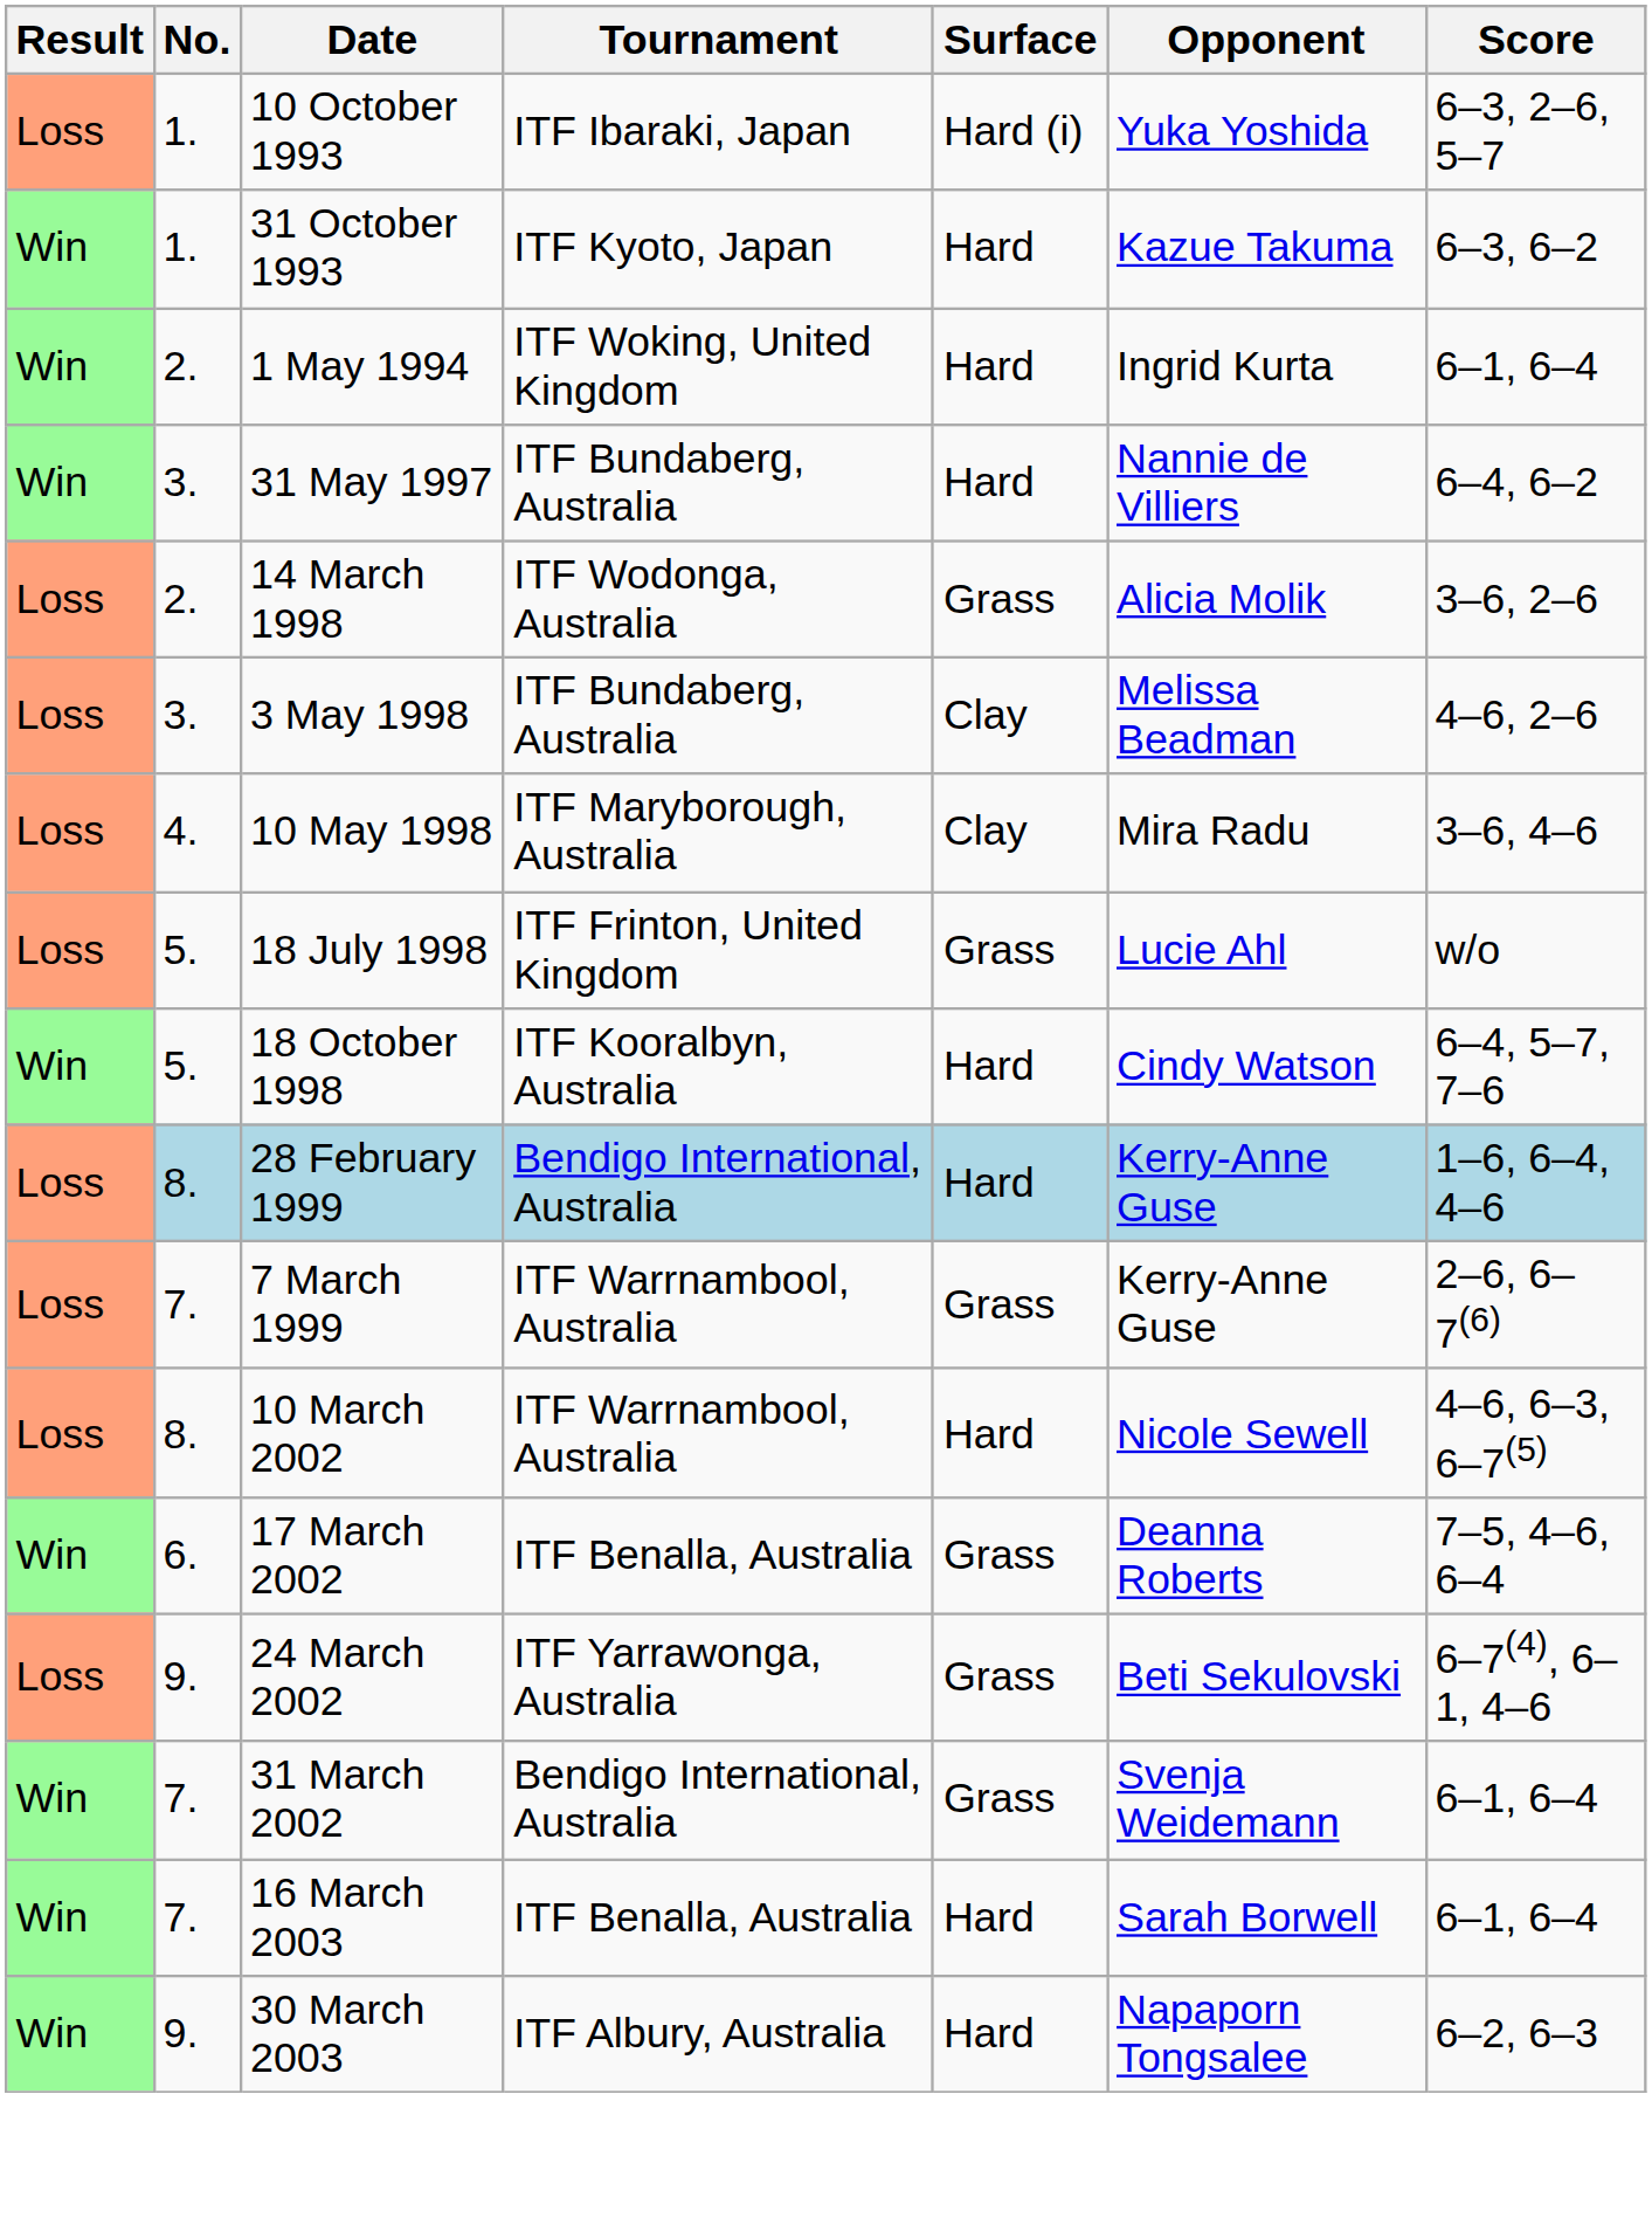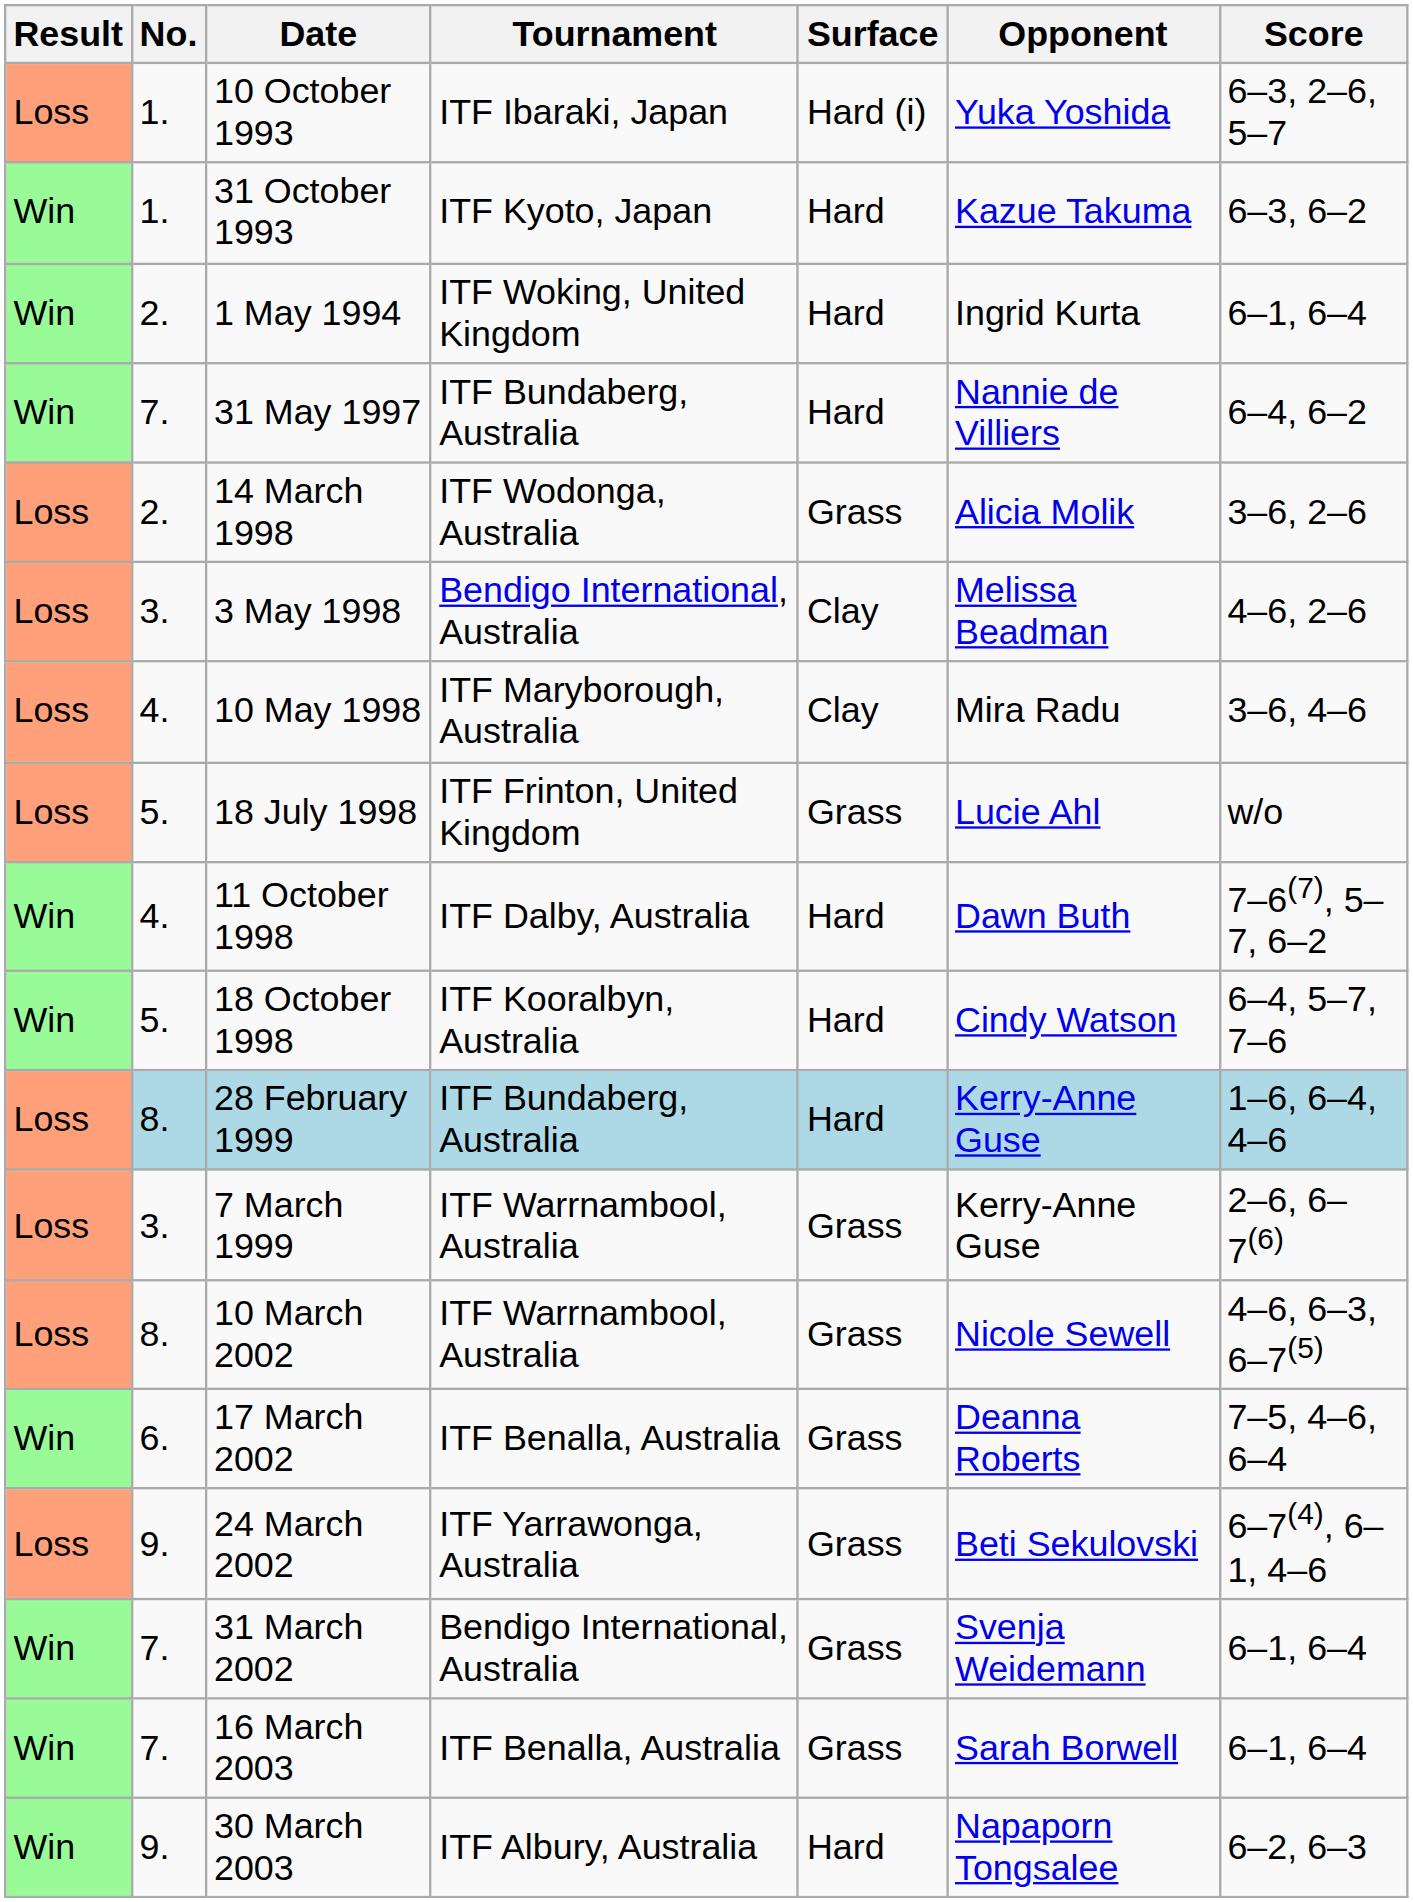31 May 1997 | No.: 3. -> 7.
3 May 1998 | Tournament: ITF Bundaberg, Australia -> Bendigo International, Australia
+ row: Win | 4. | 11 October 1998 | ITF Dalby, Australia | Hard | Dawn Buth | 7–6(7), 5–7, 6–2
28 February 1999 | Tournament: Bendigo International, Australia -> ITF Bundaberg, Australia
7 March 1999 | No.: 7. -> 3.
10 March 2002 | Surface: Hard -> Grass
16 March 2003 | Surface: Hard -> Grass
